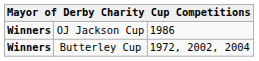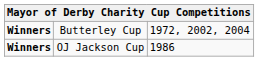rows swapped: Butterley Cup <-> OJ Jackson Cup
